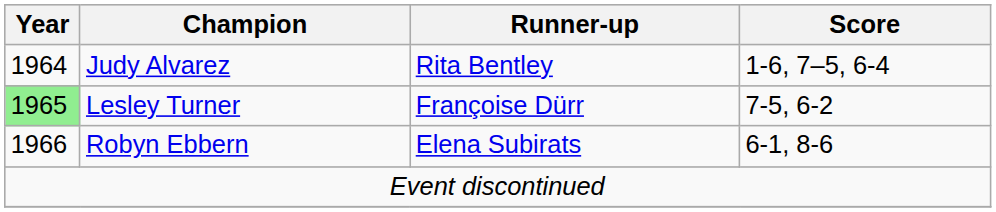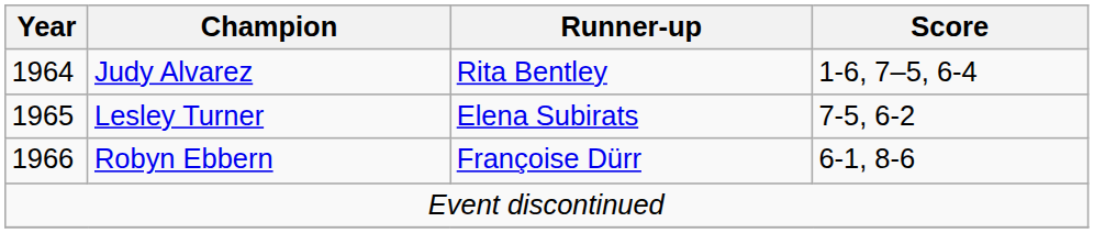Lesley Turner | Year: lightgreen background -> no background
Lesley Turner | Runner-up: Françoise Dürr -> Elena Subirats
Robyn Ebbern | Runner-up: Elena Subirats -> Françoise Dürr
